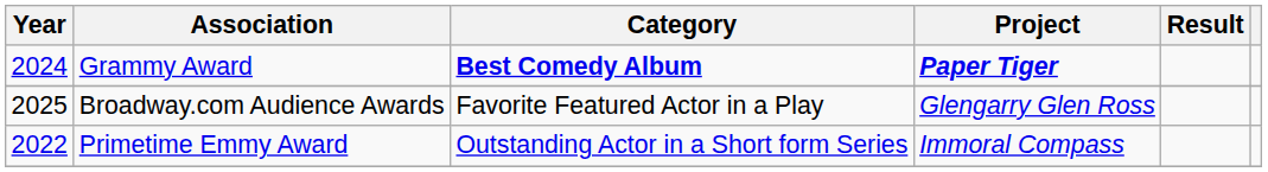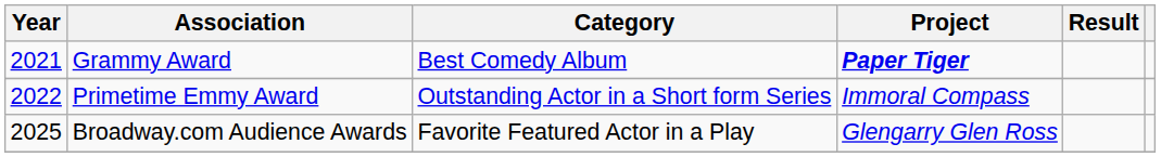Grammy Award | Year: 2024 -> 2021
Grammy Award | Category: bold -> normal
rows swapped: Primetime Emmy Award <-> Broadway.com Audience Awards
